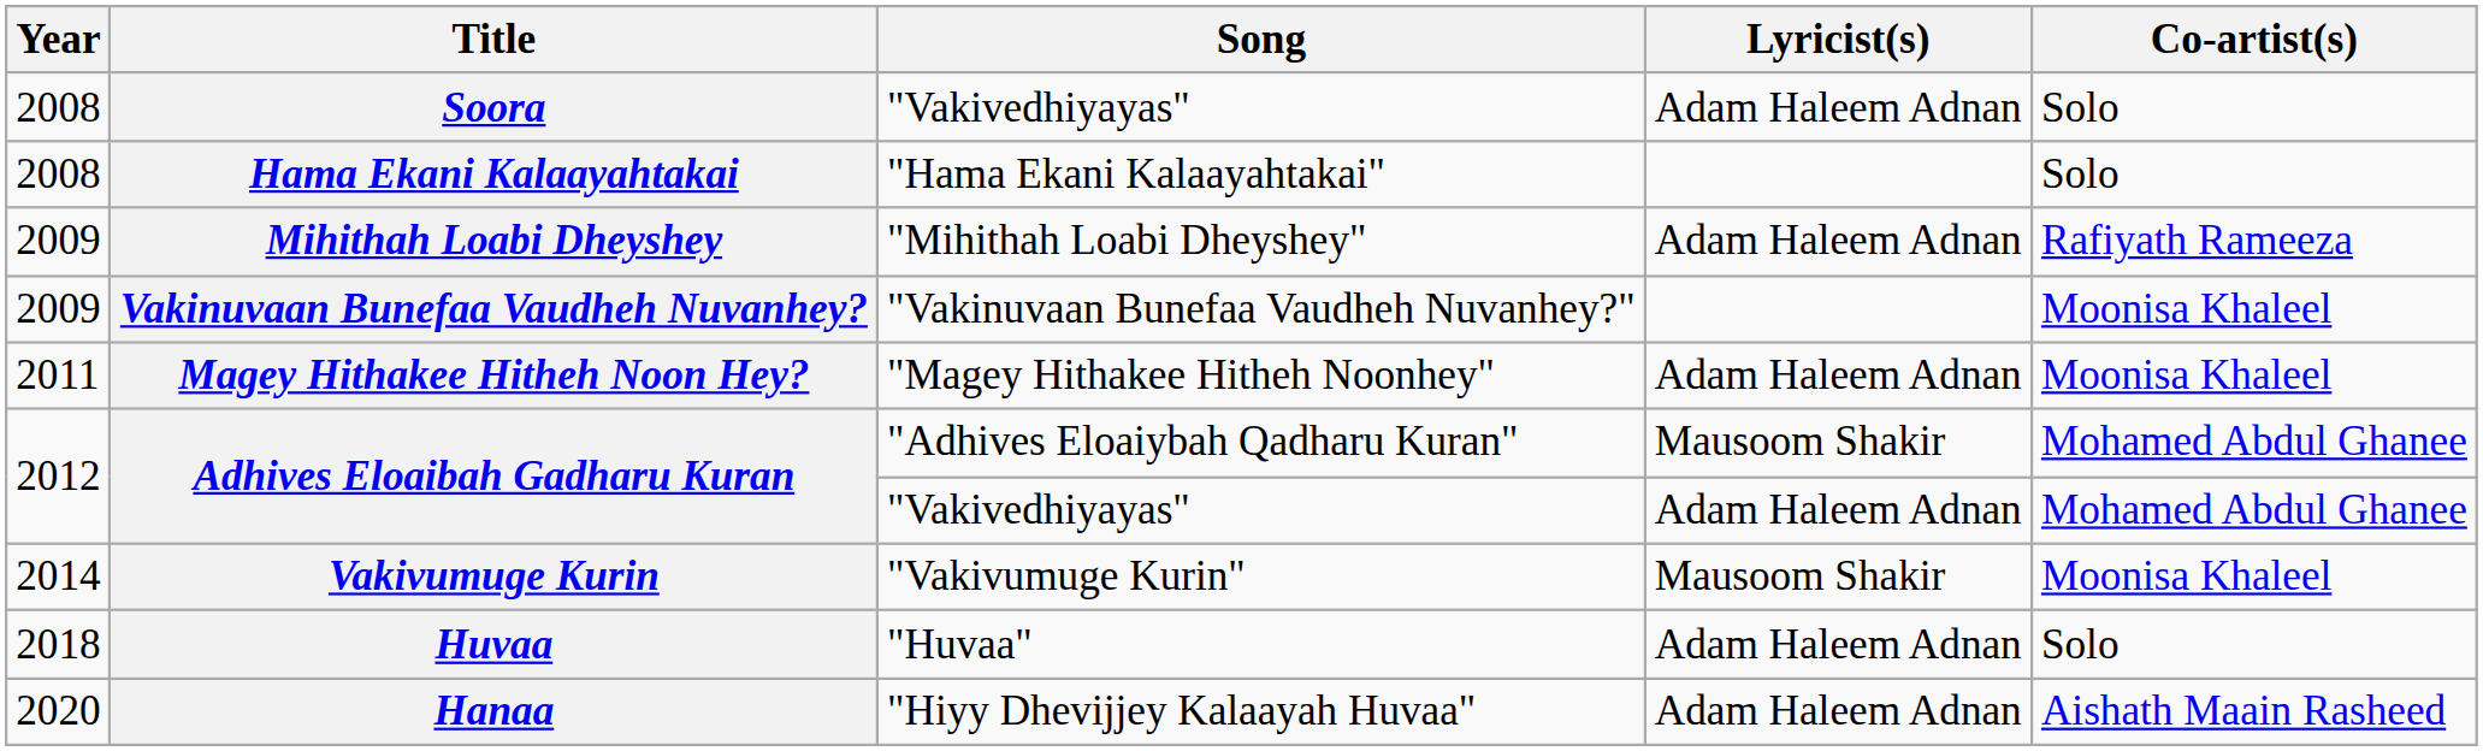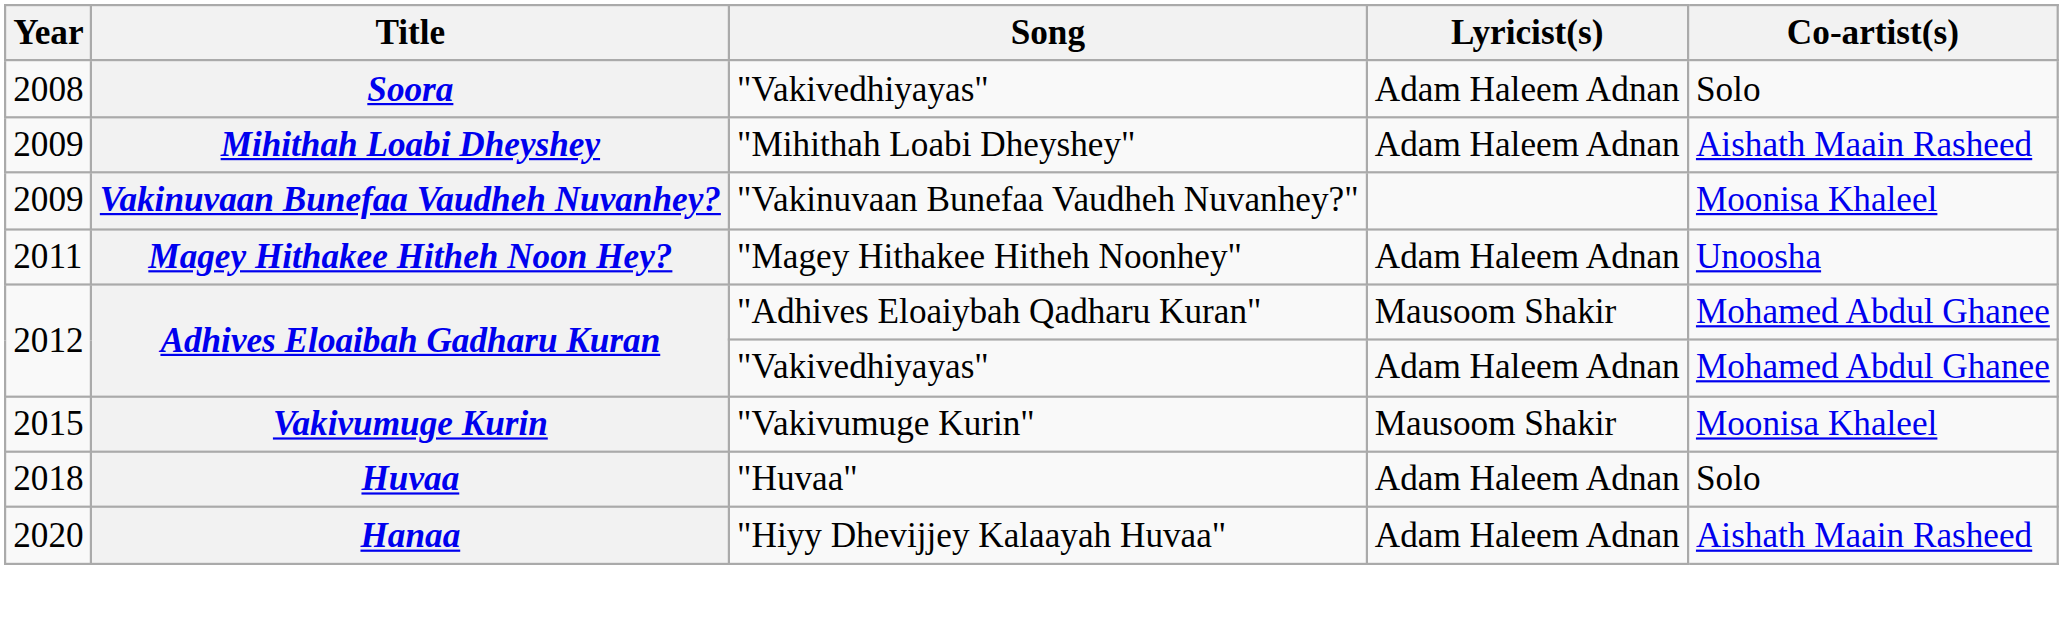- row: 2008 | Hama Ekani Kalaayahtakai | "Hama Ekani Kalaayahtakai" | Solo
Mihithah Loabi Dheyshey | Co-artist(s): Rafiyath Rameeza -> Aishath Maain Rasheed
Magey Hithakee Hitheh Noon Hey? | Co-artist(s): Moonisa Khaleel -> Unoosha
Vakivumuge Kurin | Year: 2014 -> 2015
